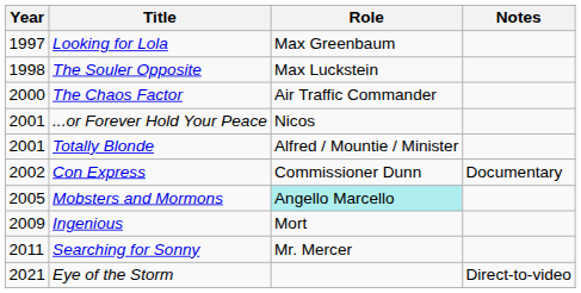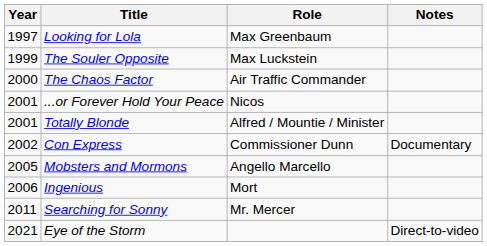The Souler Opposite | Year: 1998 -> 1999
Mobsters and Mormons | Role: paleturquoise background -> no background
Ingenious | Year: 2009 -> 2006
